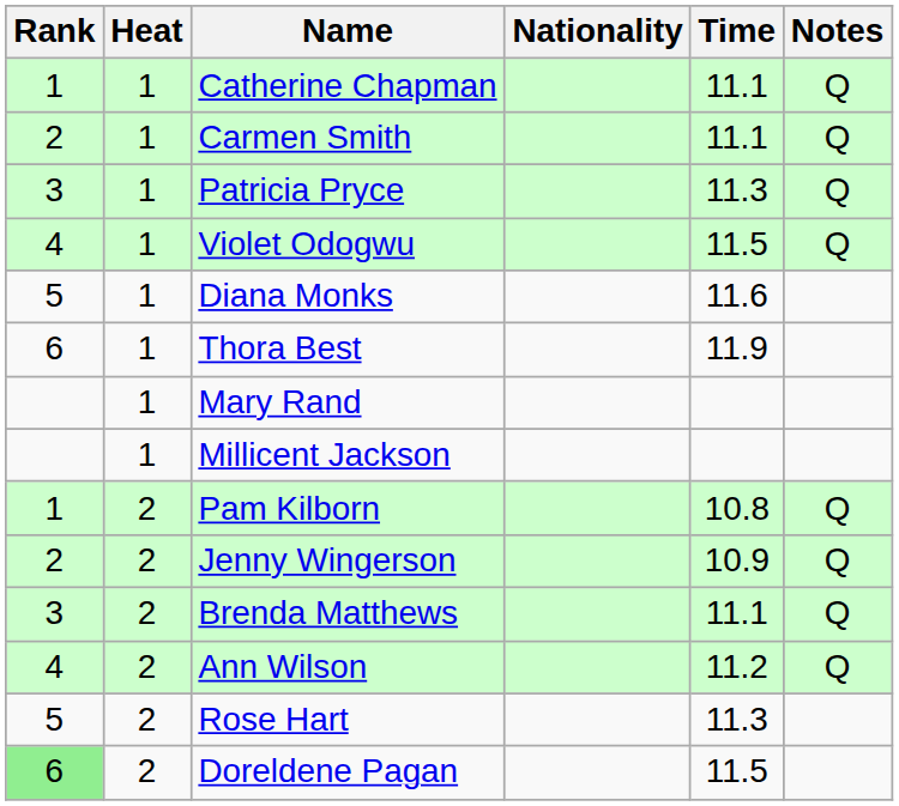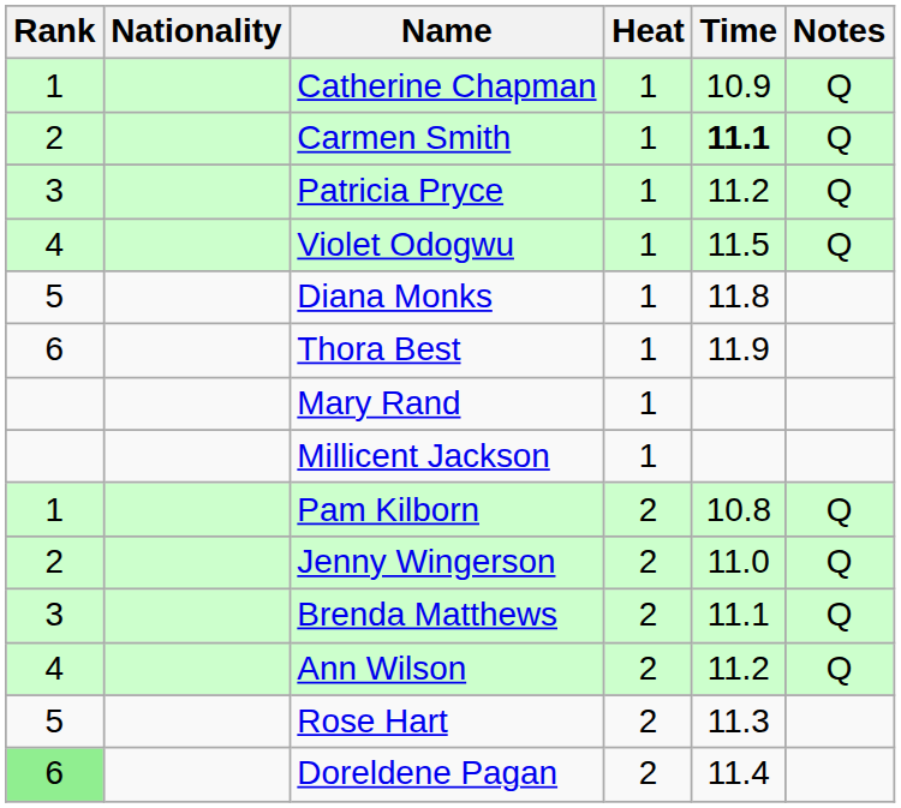columns swapped: Heat <-> Nationality
Catherine Chapman | Time: 11.1 -> 10.9
Carmen Smith | Time: normal -> bold
Patricia Pryce | Time: 11.3 -> 11.2
Diana Monks | Time: 11.6 -> 11.8
Jenny Wingerson | Time: 10.9 -> 11.0
Doreldene Pagan | Time: 11.5 -> 11.4
